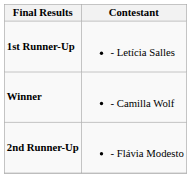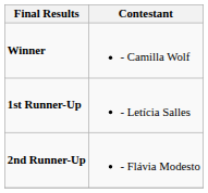rows swapped: Winner <-> 1st Runner-Up
